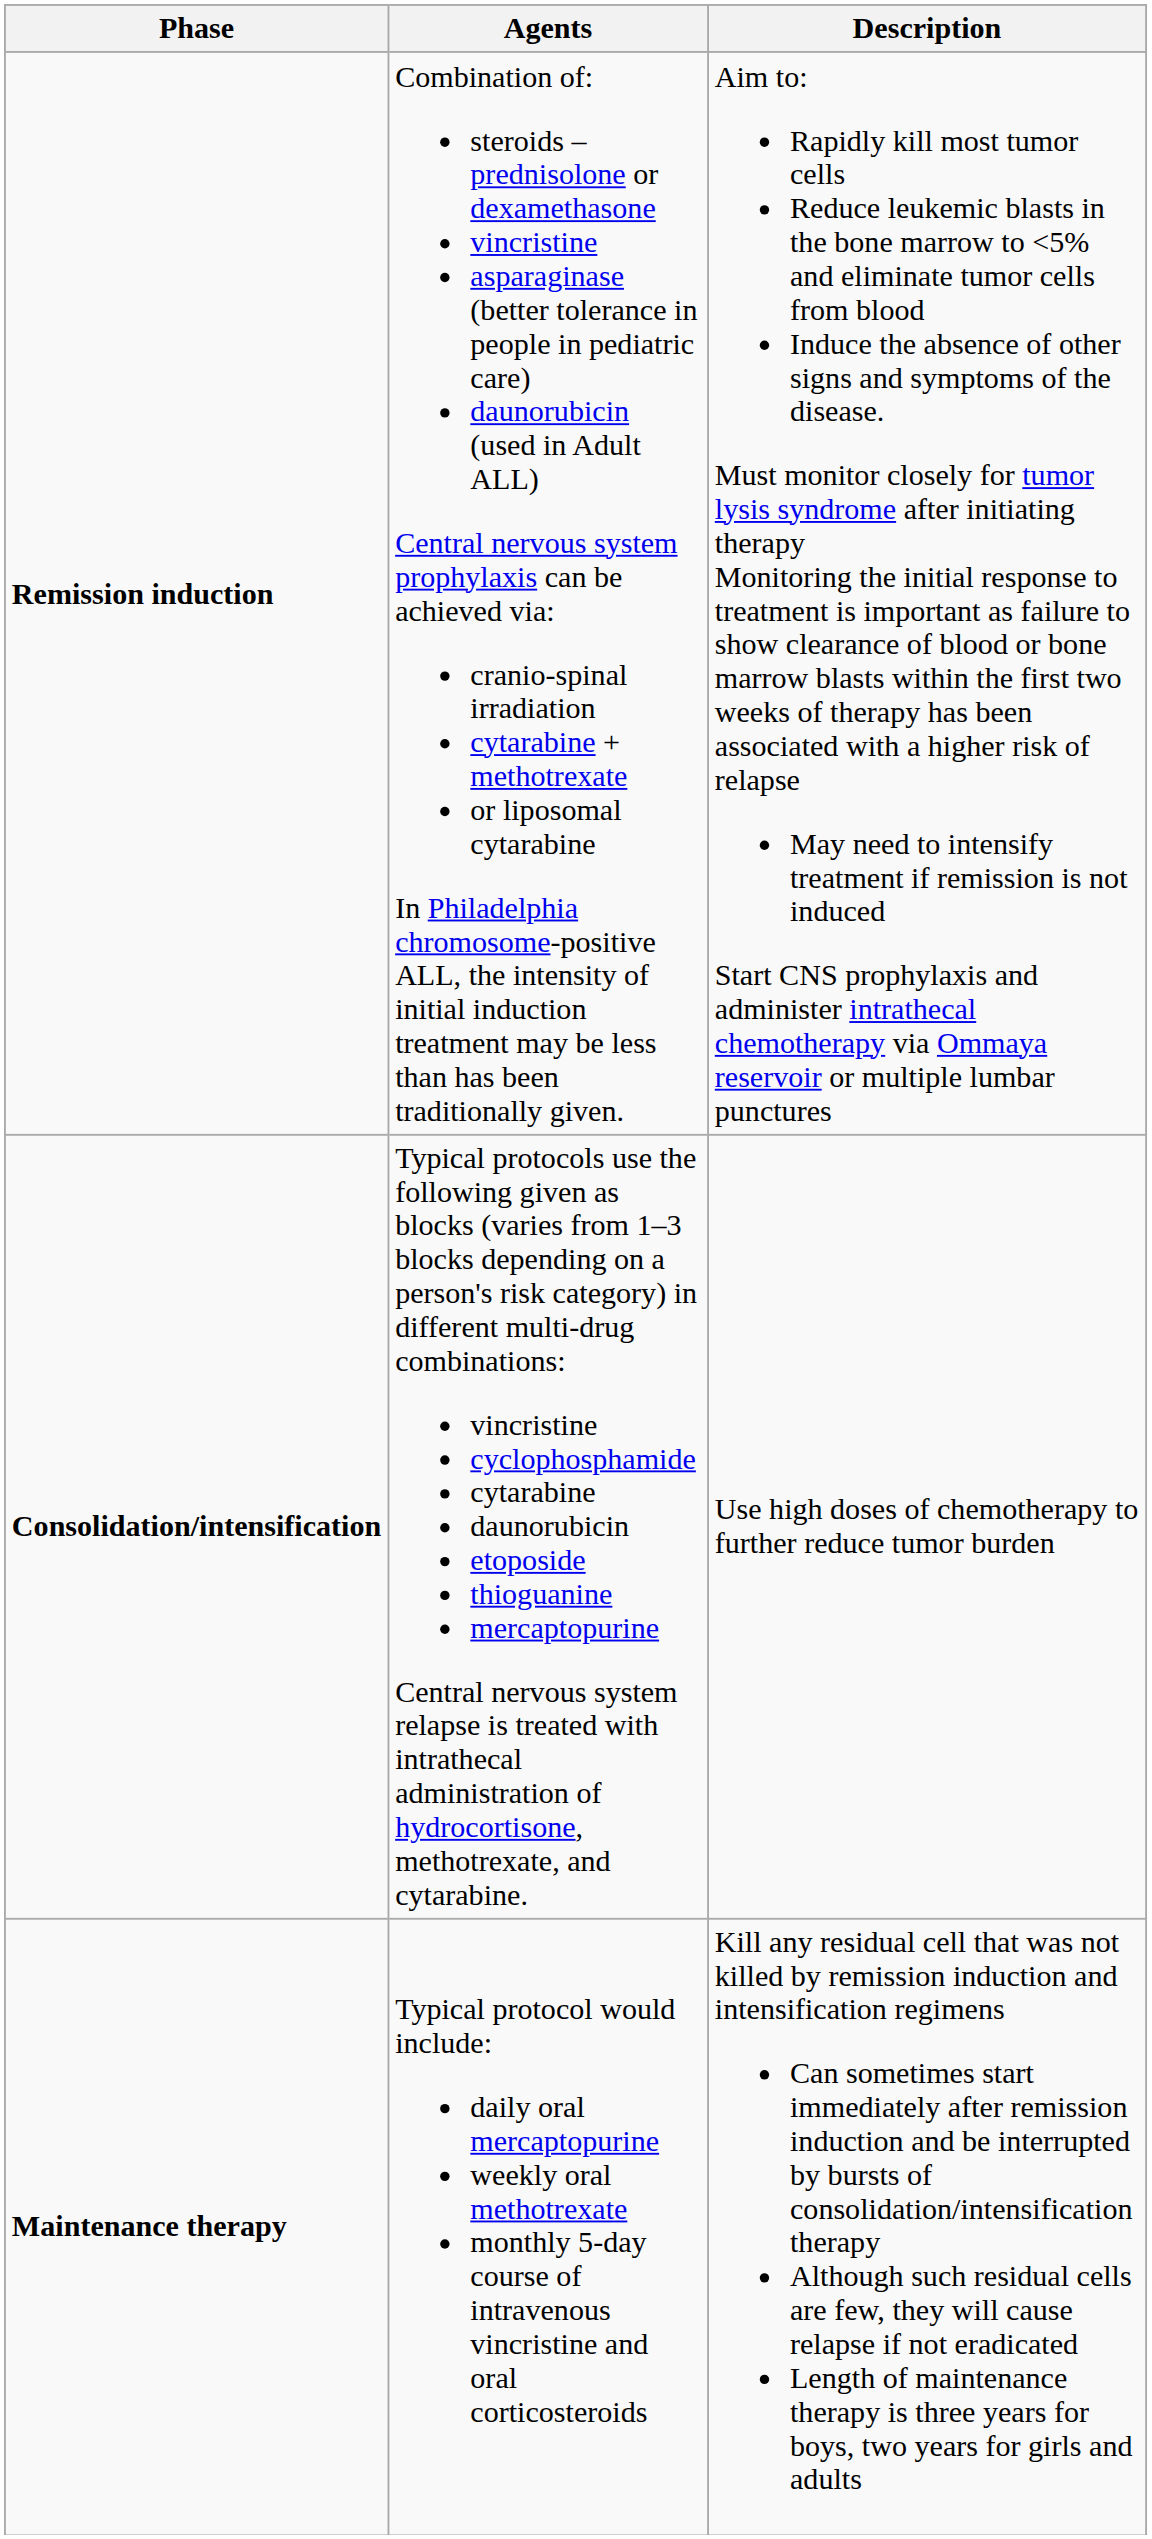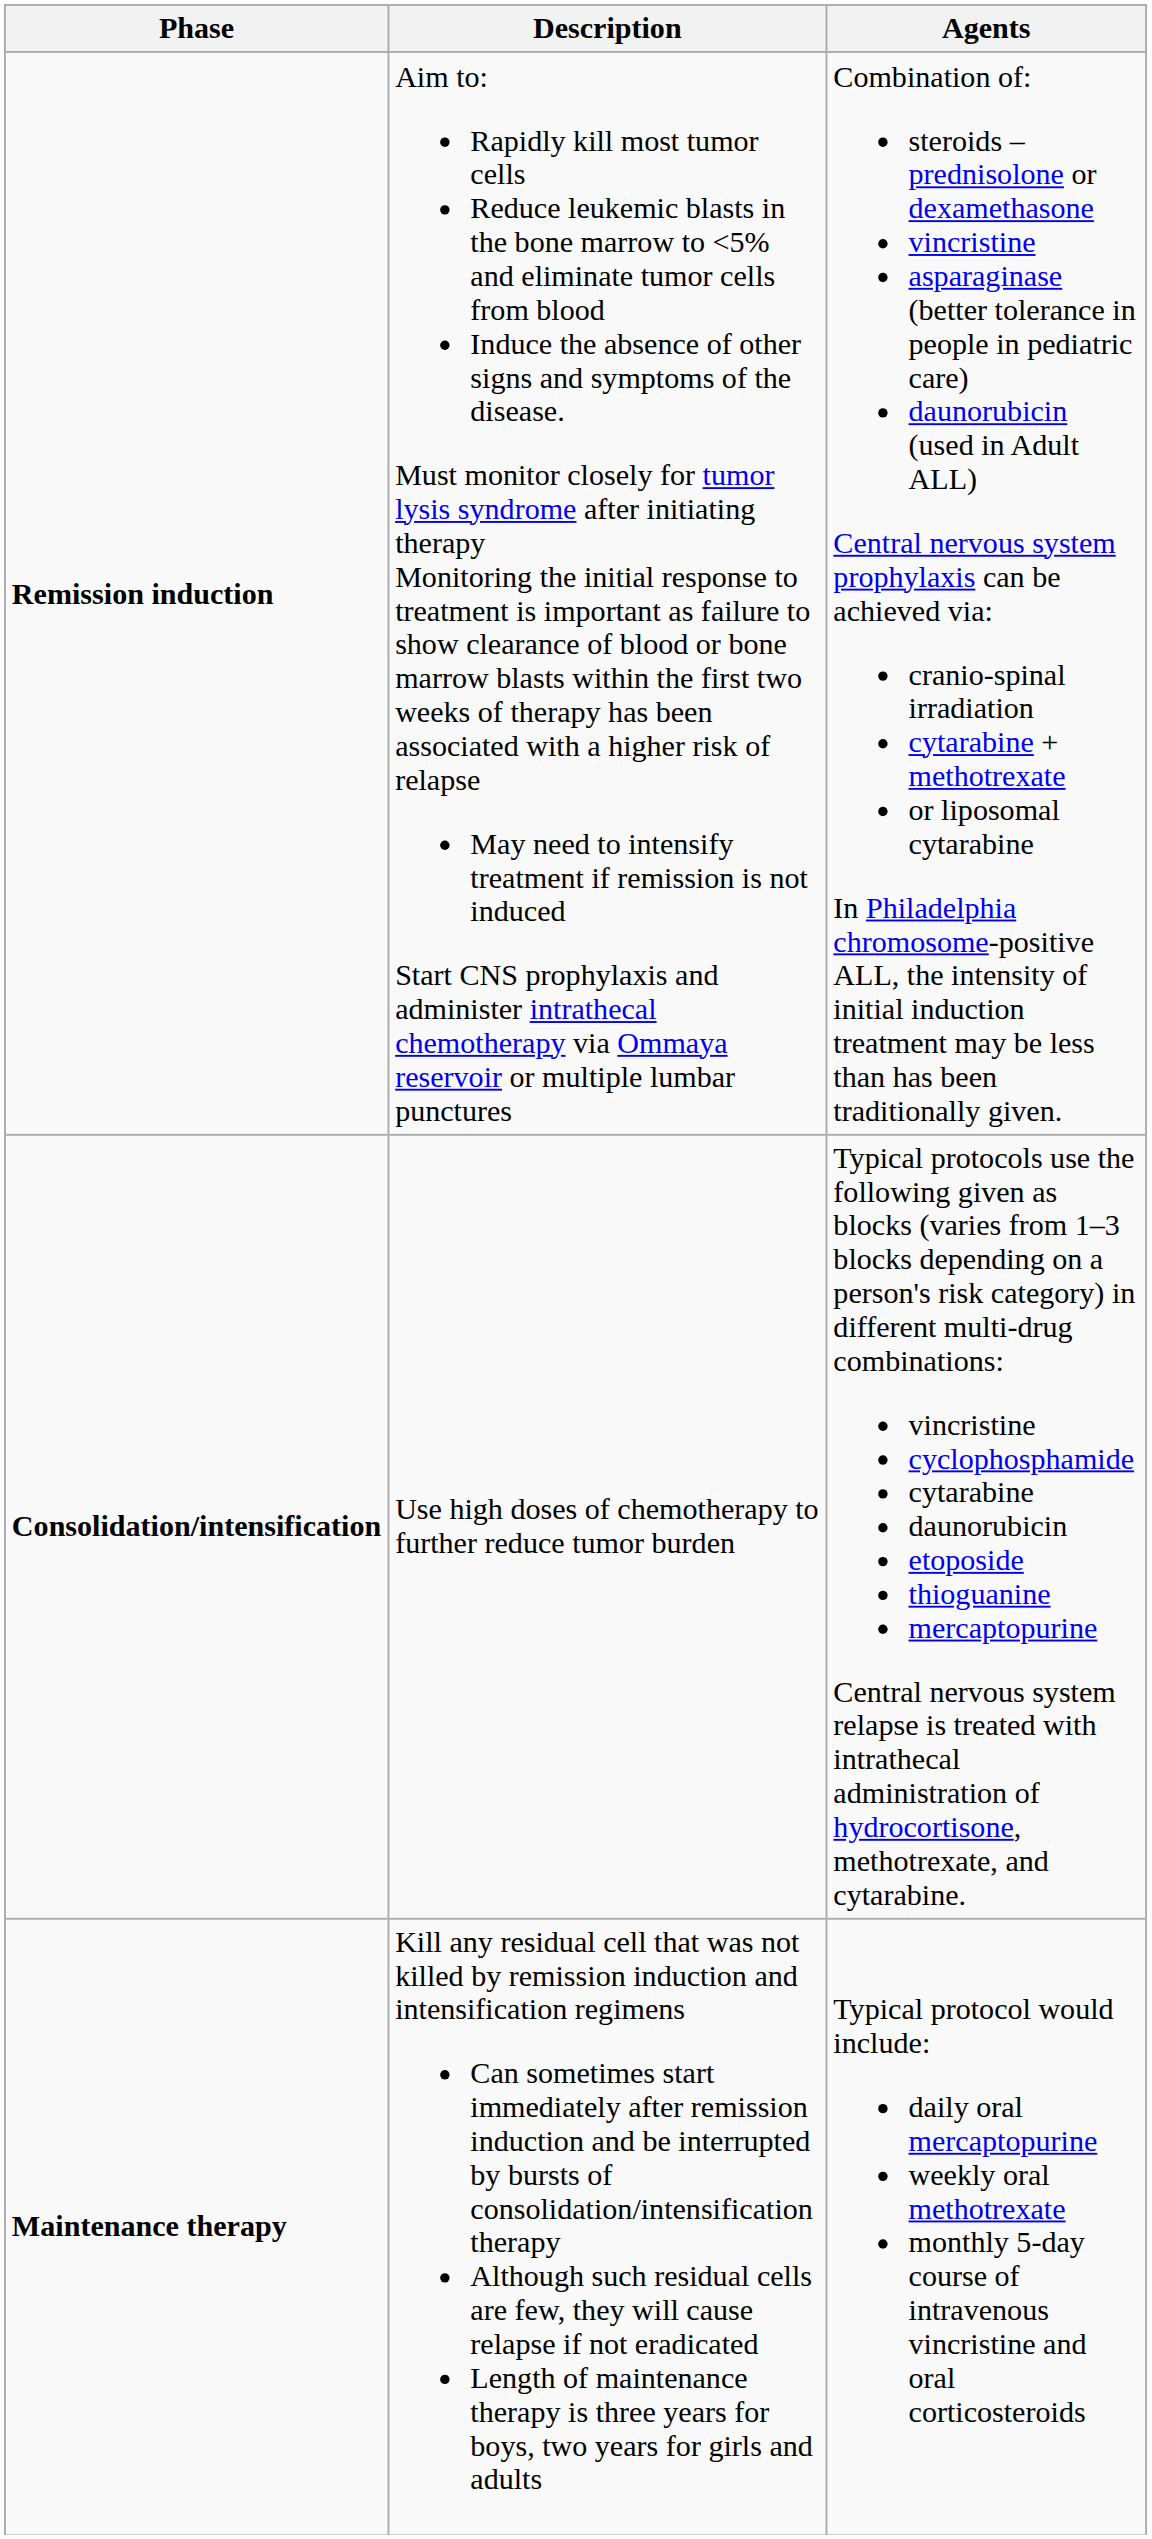columns swapped: Description <-> Agents
